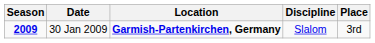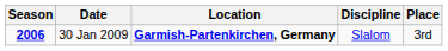30 Jan 2009 | Season: 2009 -> 2006
